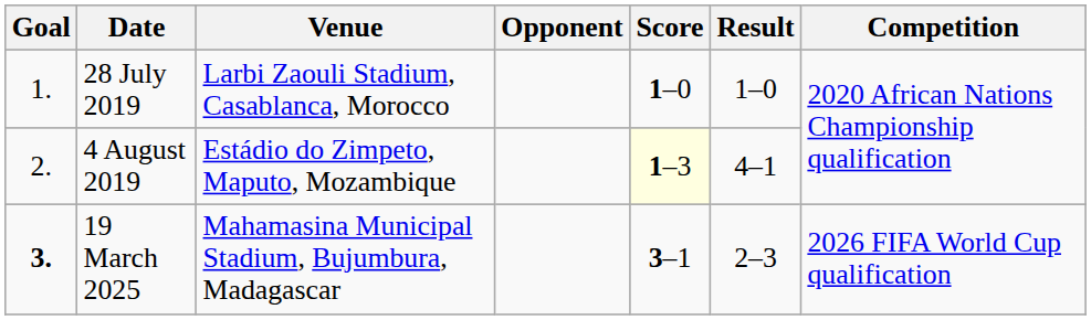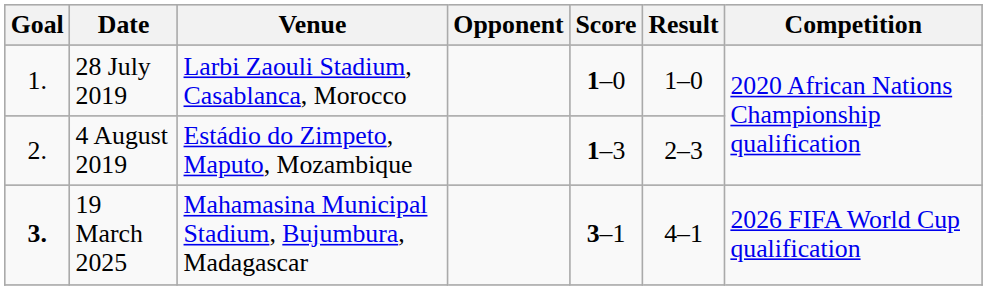4 August 2019 | Score: lightyellow background -> no background
4 August 2019 | Result: 4–1 -> 2–3
19 March 2025 | Result: 2–3 -> 4–1
